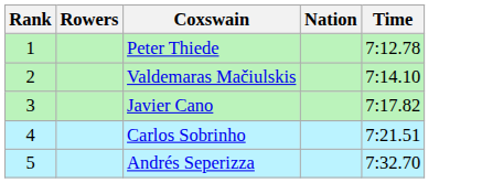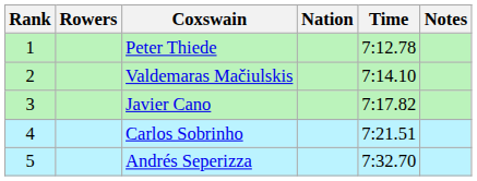+ column: Notes
